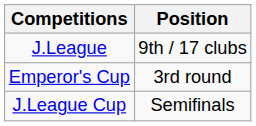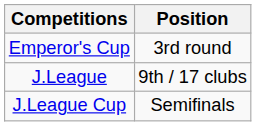rows swapped: J.League <-> Emperor's Cup
